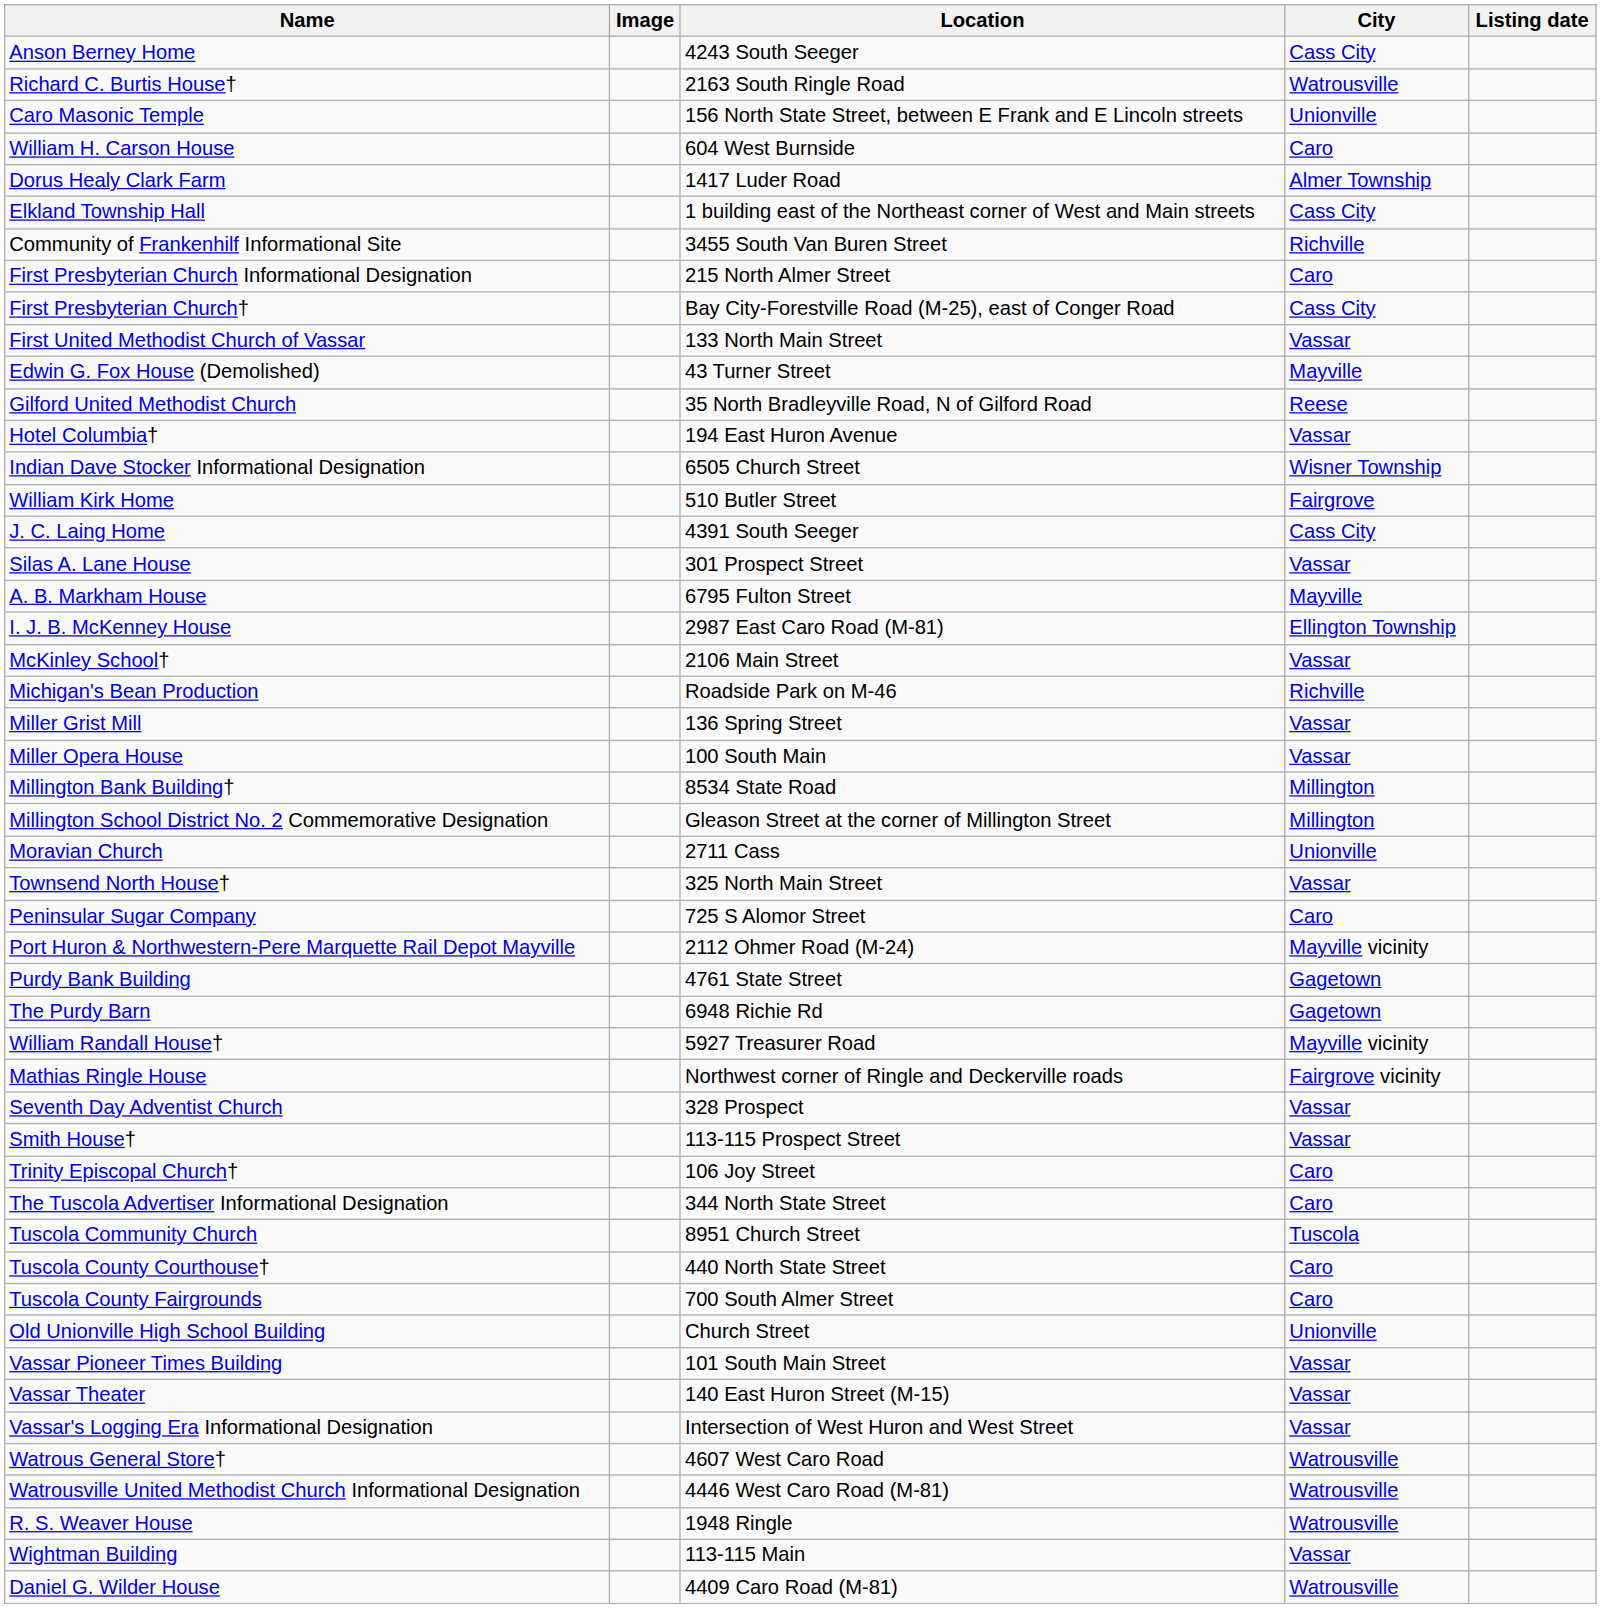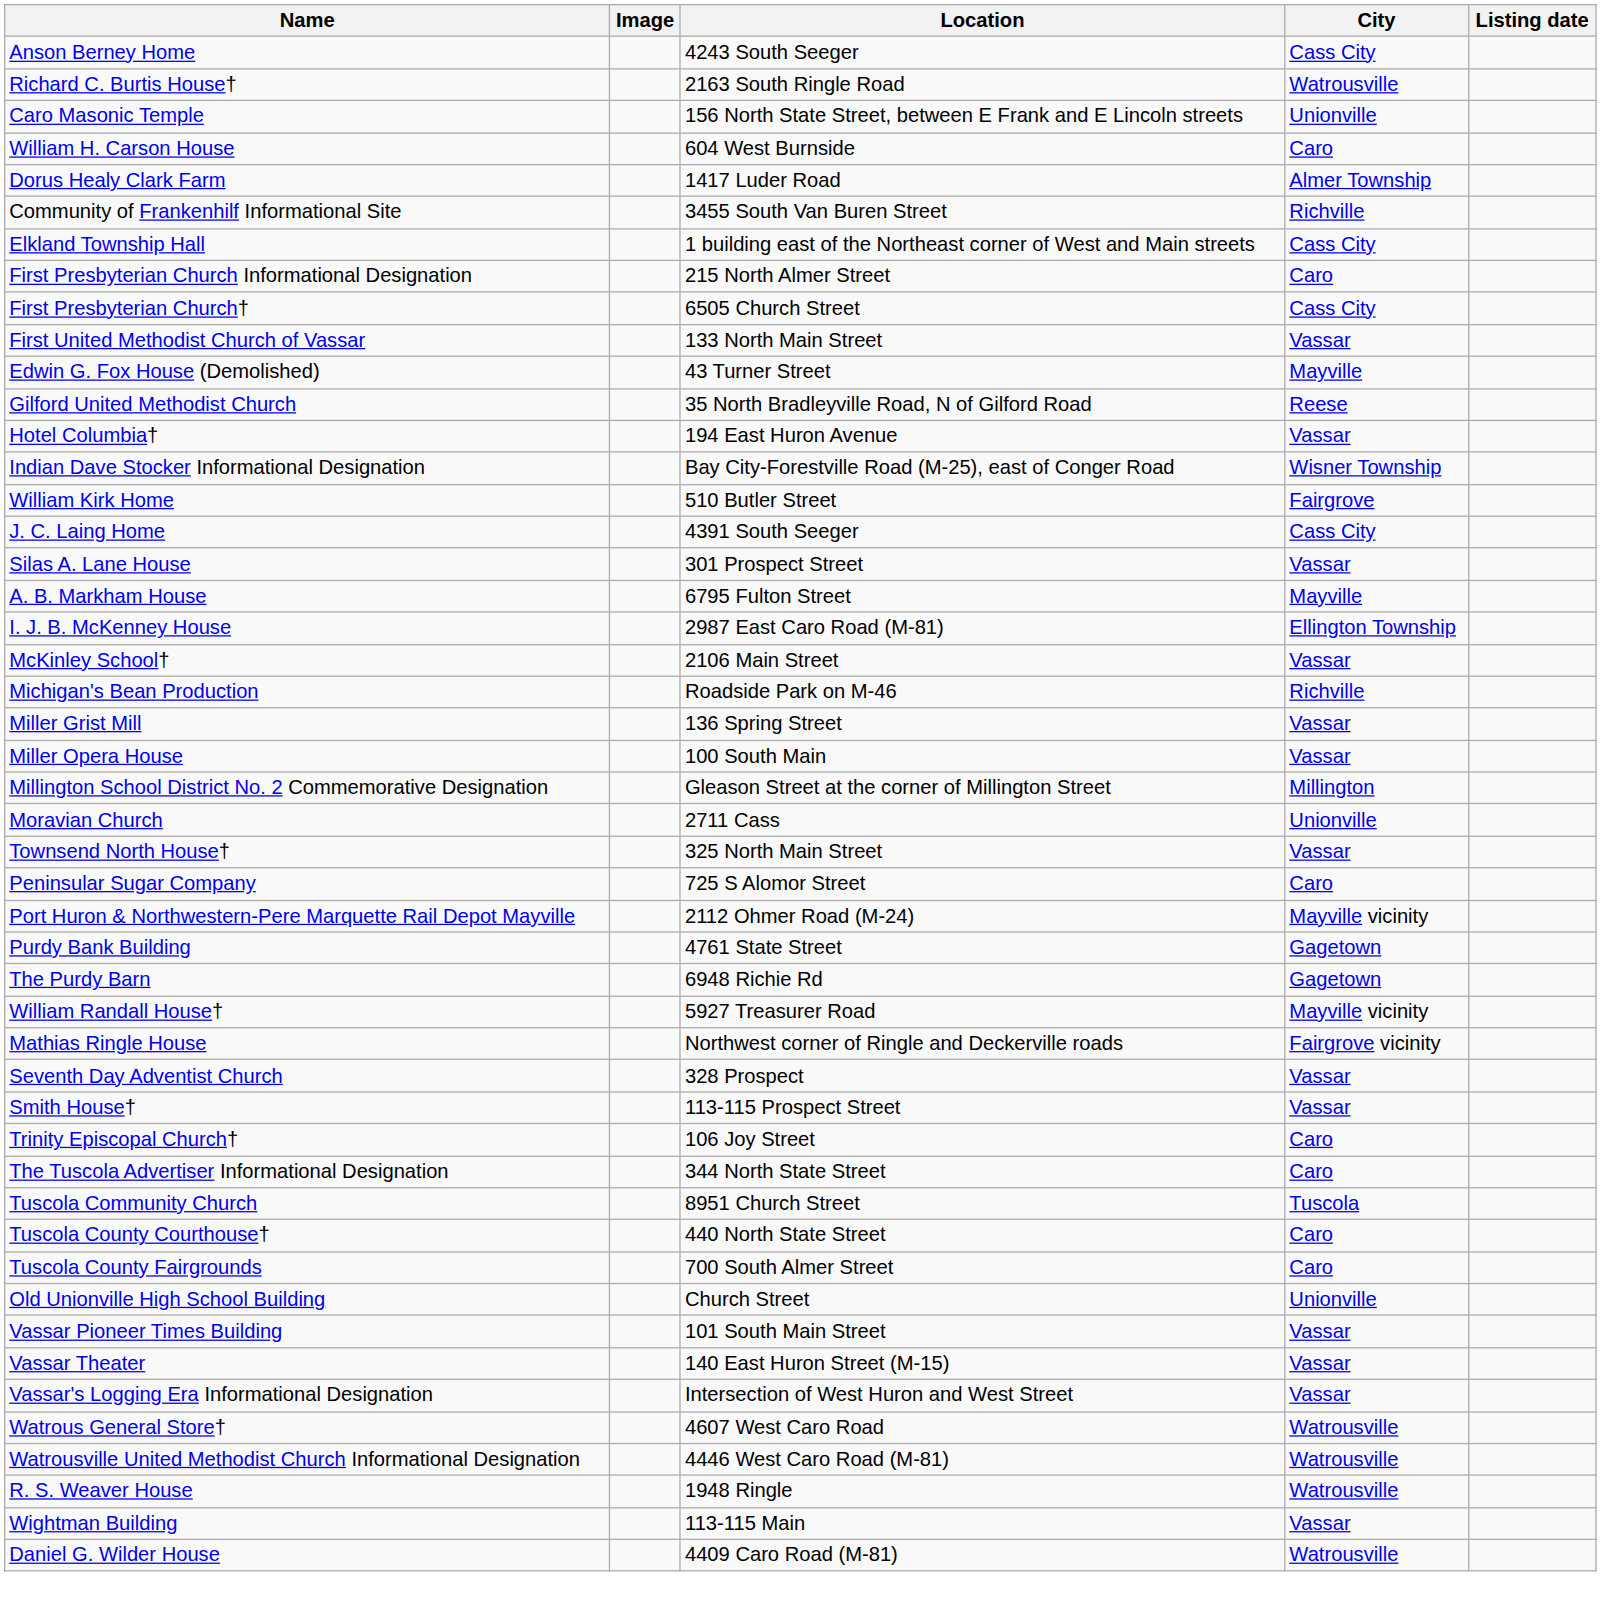rows swapped: Community of Frankenhilf Informational Site <-> Elkland Township Hall
First Presbyterian Church† | Location: Bay City-Forestville Road (M-25), east of Conger Road -> 6505 Church Street
Indian Dave Stocker Informational Designation | Location: 6505 Church Street -> Bay City-Forestville Road (M-25), east of Conger Road
- row: Millington Bank Building† | 8534 State Road | Millington
